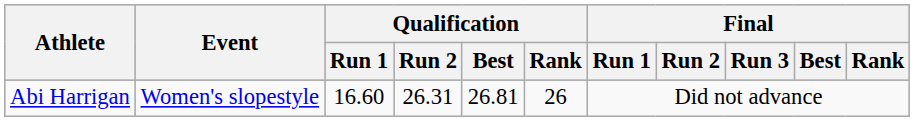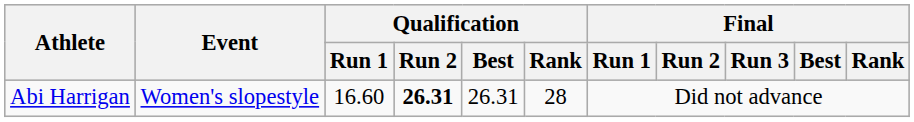Abi Harrigan | Qualification / Run 2: normal -> bold
Abi Harrigan | Qualification / Best: 26.81 -> 26.31
Abi Harrigan | Qualification / Rank: 26 -> 28
